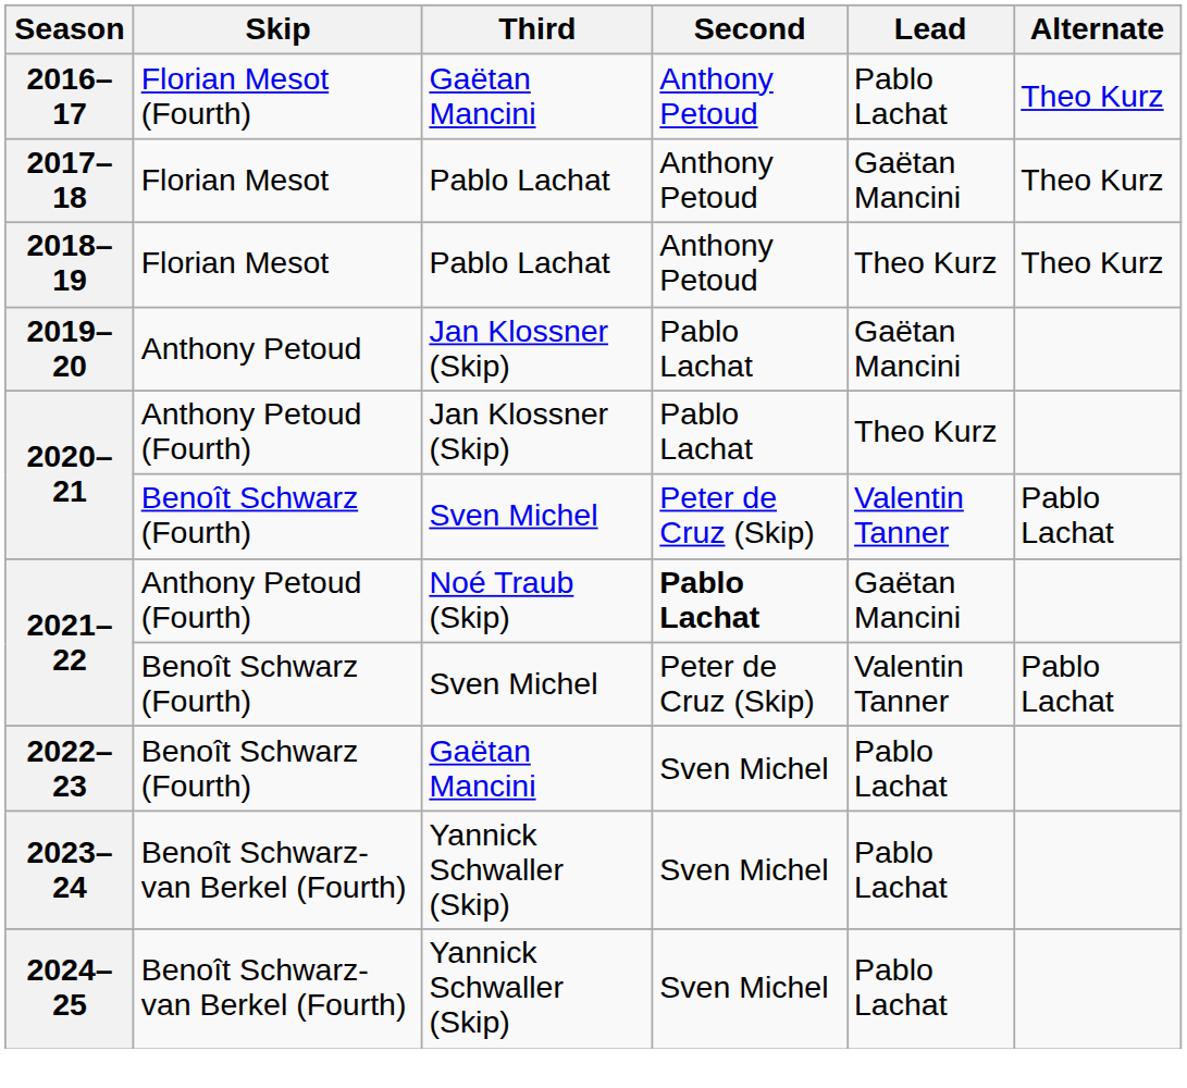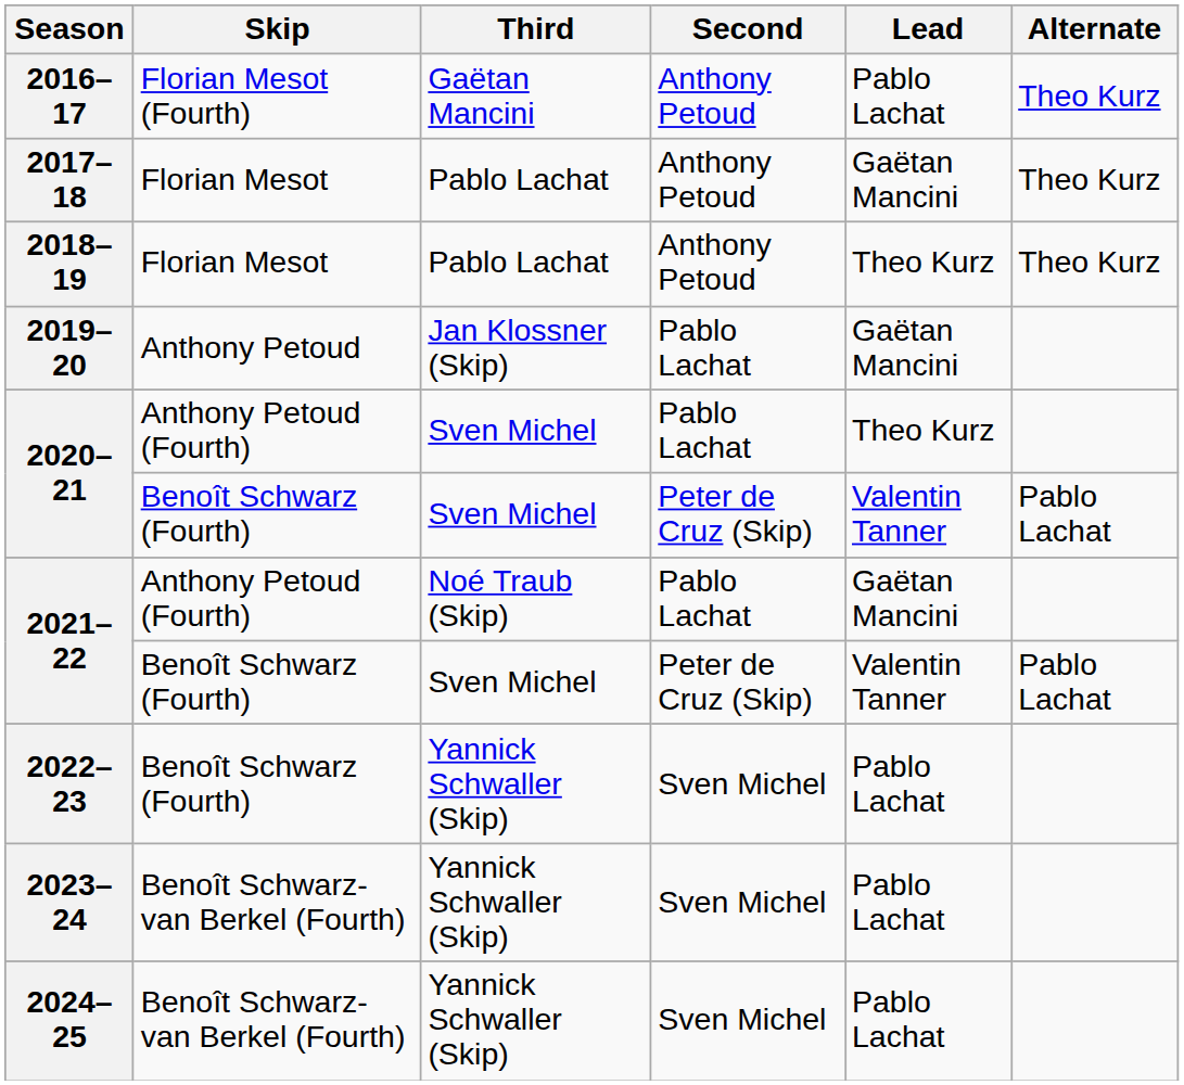2020–21 / Anthony Petoud (Fourth) | Third: Jan Klossner (Skip) -> Sven Michel
2021–22 / Anthony Petoud (Fourth) | Second: bold -> normal
2022–23 | Third: Gaëtan Mancini -> Yannick Schwaller (Skip)
